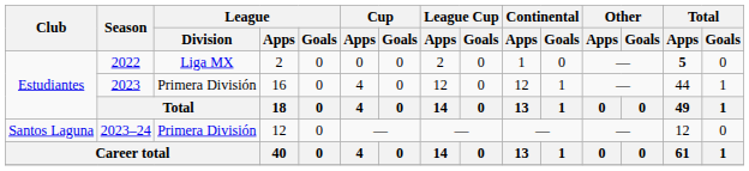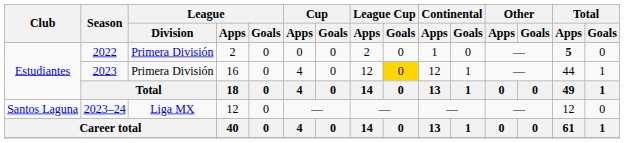2022 | League / Division: Liga MX -> Primera División
2023 | League Cup / Goals: no background -> gold background
2023–24 | League / Division: Primera División -> Liga MX
